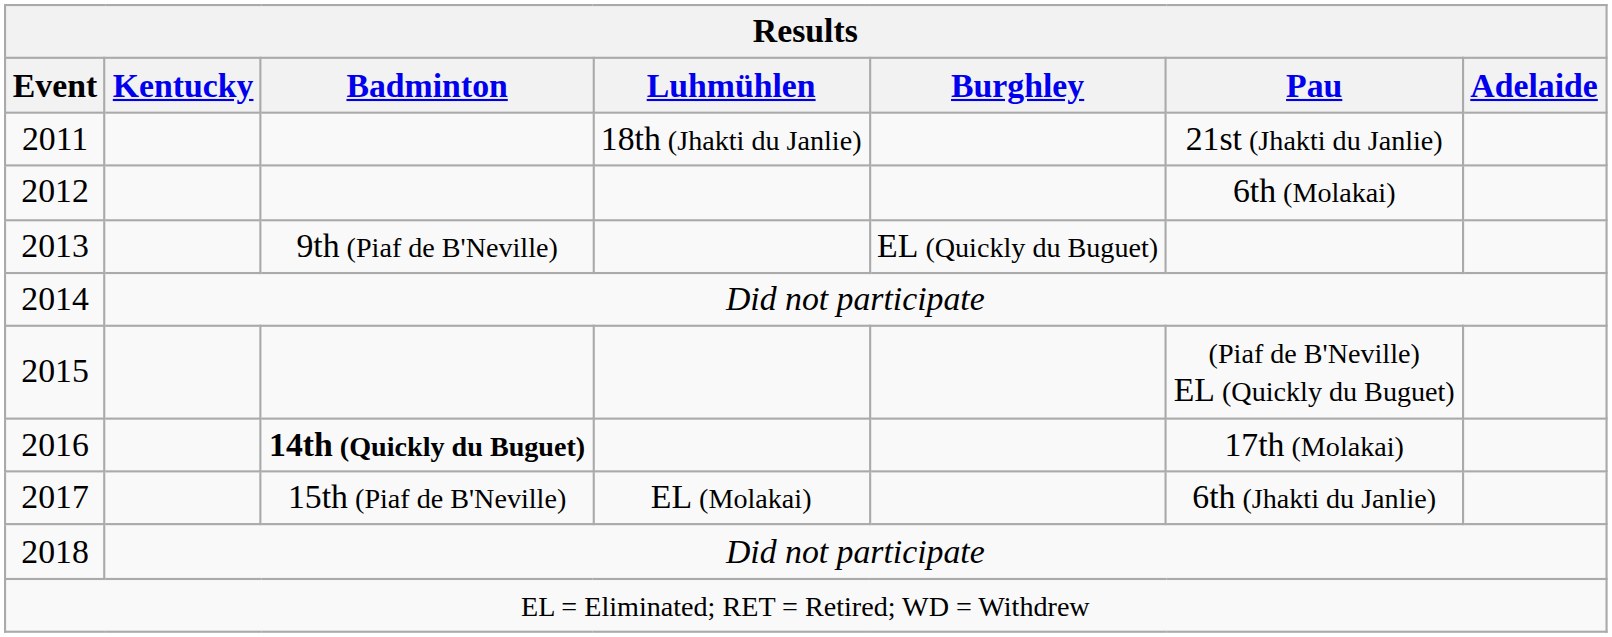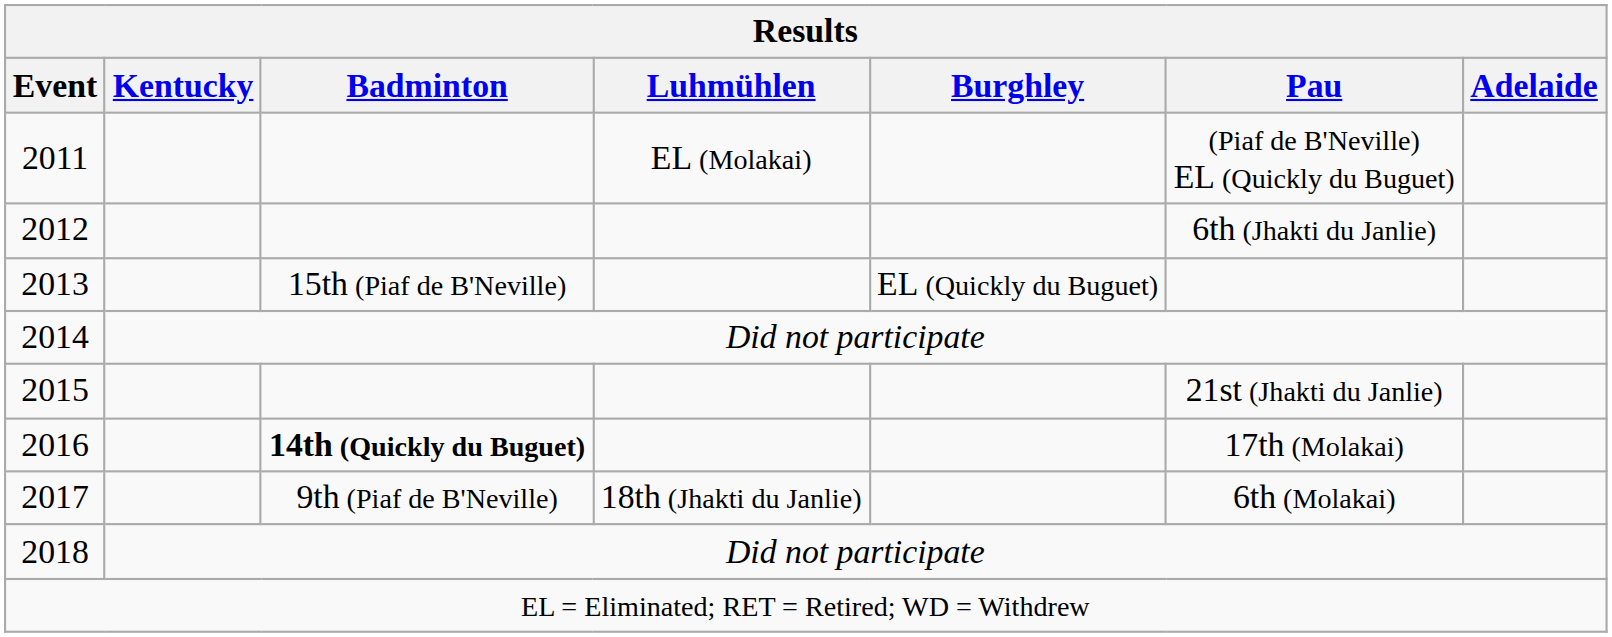2011 | Luhmühlen: 18th (Jhakti du Janlie) -> EL (Molakai)
2011 | Pau: 21st (Jhakti du Janlie) -> (Piaf de B'Neville) EL (Quickly du Buguet)
2012 | Pau: 6th (Molakai) -> 6th (Jhakti du Janlie)
2013 | Badminton: 9th (Piaf de B'Neville) -> 15th (Piaf de B'Neville)
2015 | Pau: (Piaf de B'Neville) EL (Quickly du Buguet) -> 21st (Jhakti du Janlie)
2017 | Badminton: 15th (Piaf de B'Neville) -> 9th (Piaf de B'Neville)
2017 | Luhmühlen: EL (Molakai) -> 18th (Jhakti du Janlie)
2017 | Pau: 6th (Jhakti du Janlie) -> 6th (Molakai)
